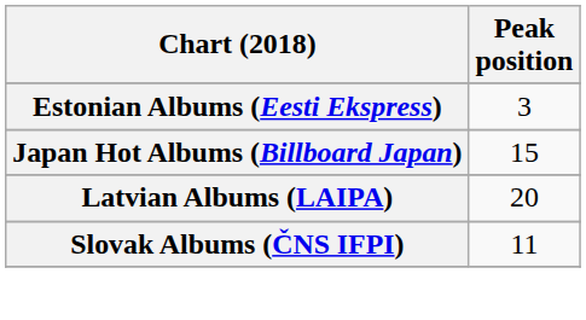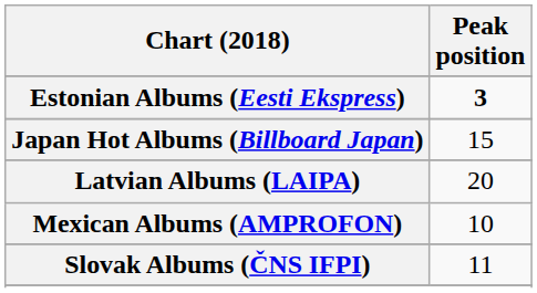Estonian Albums (Eesti Ekspress) | Peak position: normal -> bold
+ row: Mexican Albums (AMPROFON) | 10
